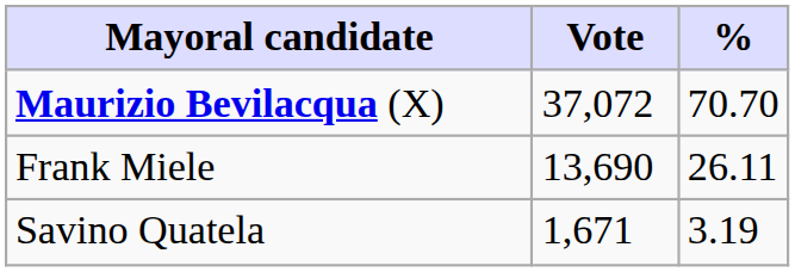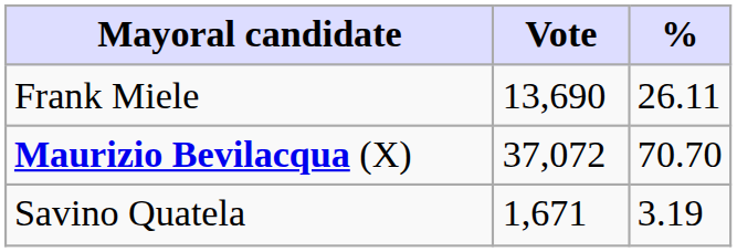rows swapped: Maurizio Bevilacqua (X) <-> Frank Miele
